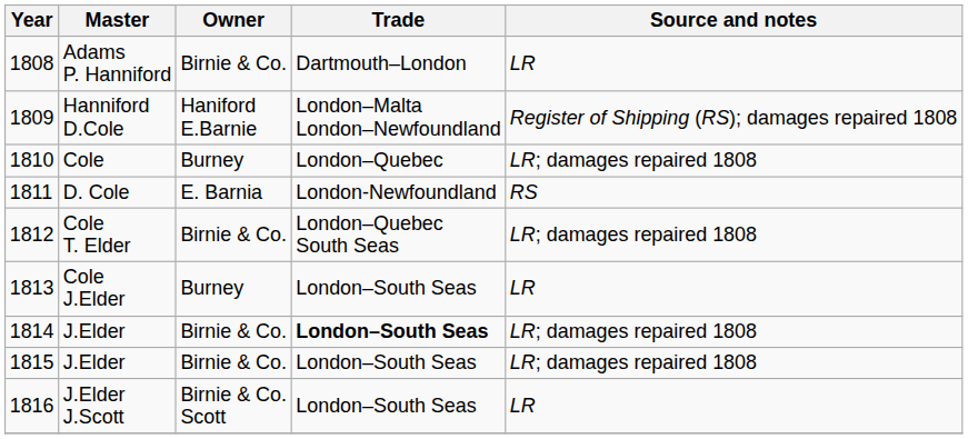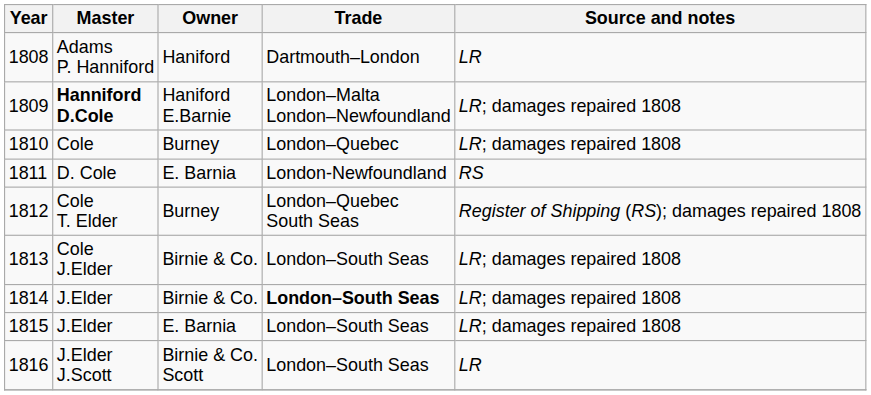1808 | Owner: Birnie & Co. -> Haniford
1809 | Master: normal -> bold
1809 | Source and notes: Register of Shipping (RS); damages repaired 1808 -> LR; damages repaired 1808
1812 | Owner: Birnie & Co. -> Burney
1812 | Source and notes: LR; damages repaired 1808 -> Register of Shipping (RS); damages repaired 1808
1813 | Owner: Burney -> Birnie & Co.
1813 | Source and notes: LR -> LR; damages repaired 1808
1815 | Owner: Birnie & Co. -> E. Barnia
